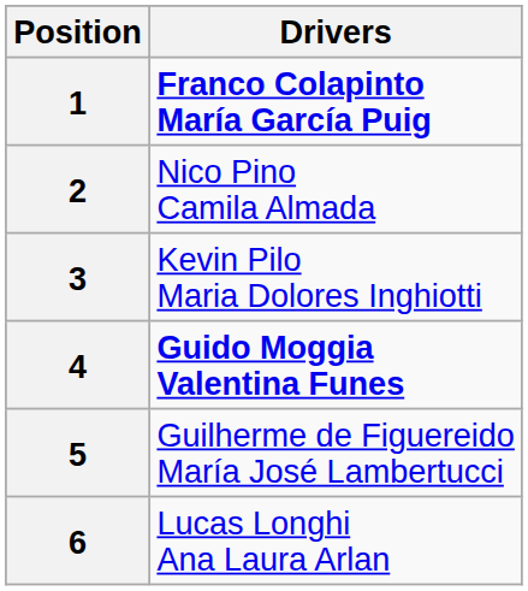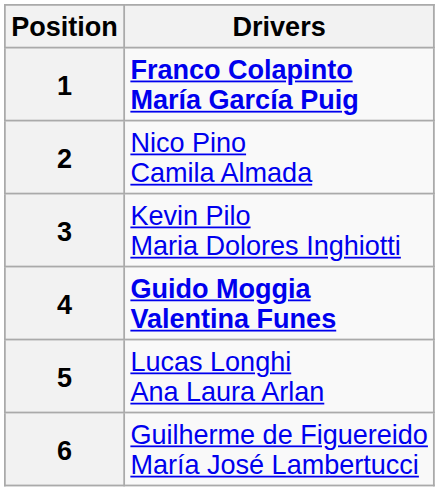5 | Drivers: Guilherme de Figuereido María José Lambertucci -> Lucas Longhi Ana Laura Arlan
6 | Drivers: Lucas Longhi Ana Laura Arlan -> Guilherme de Figuereido María José Lambertucci
